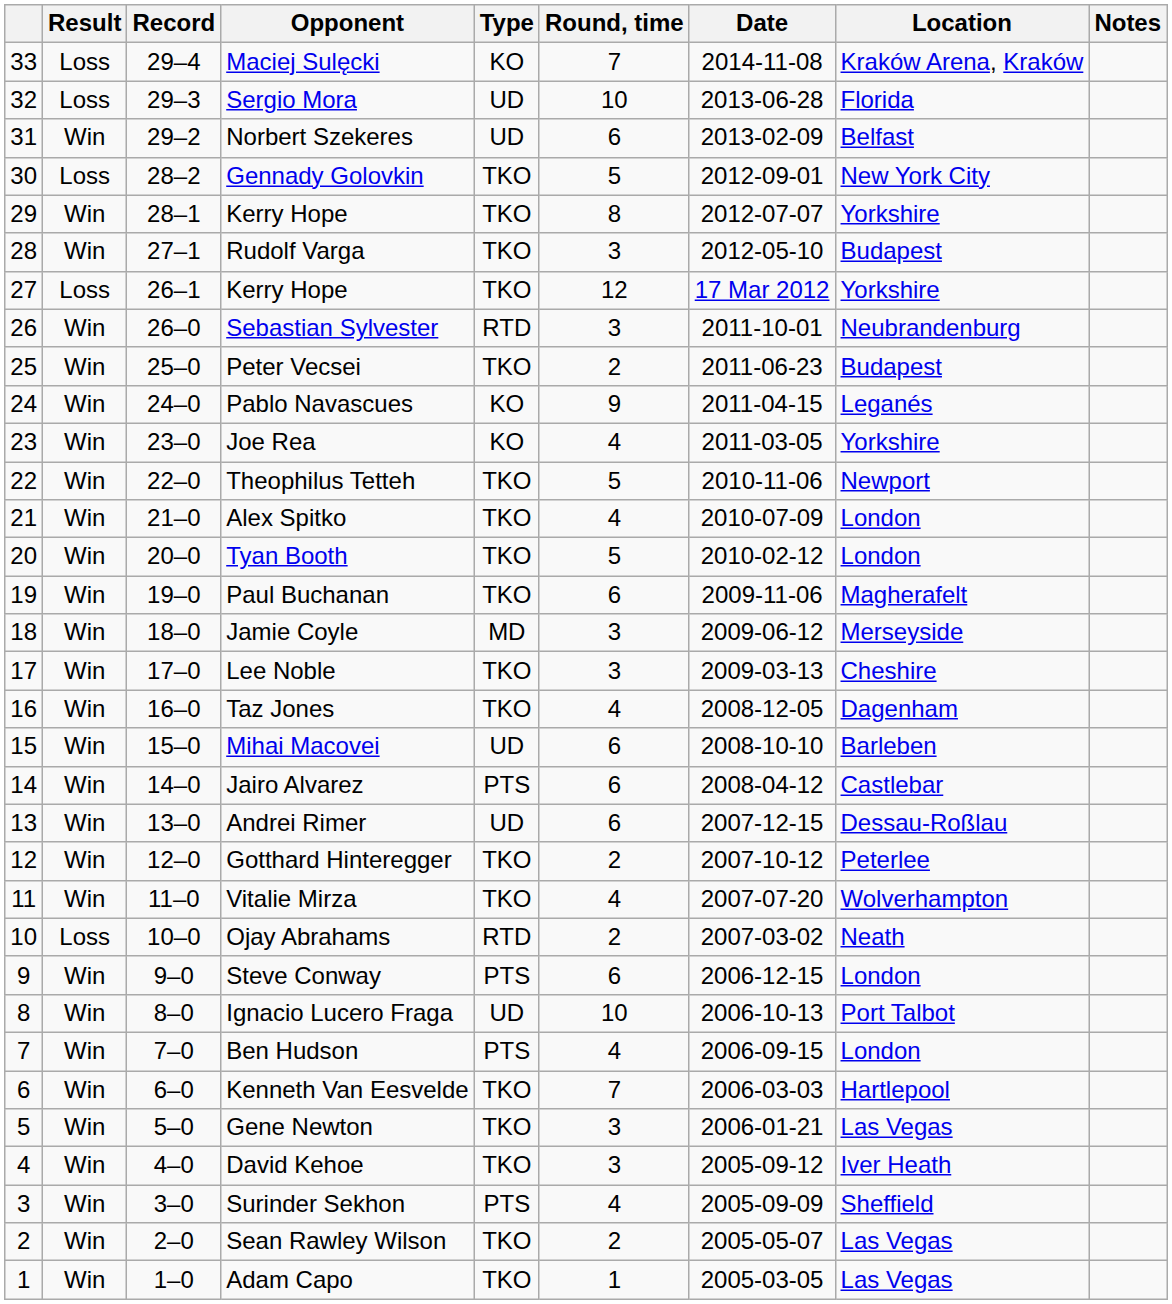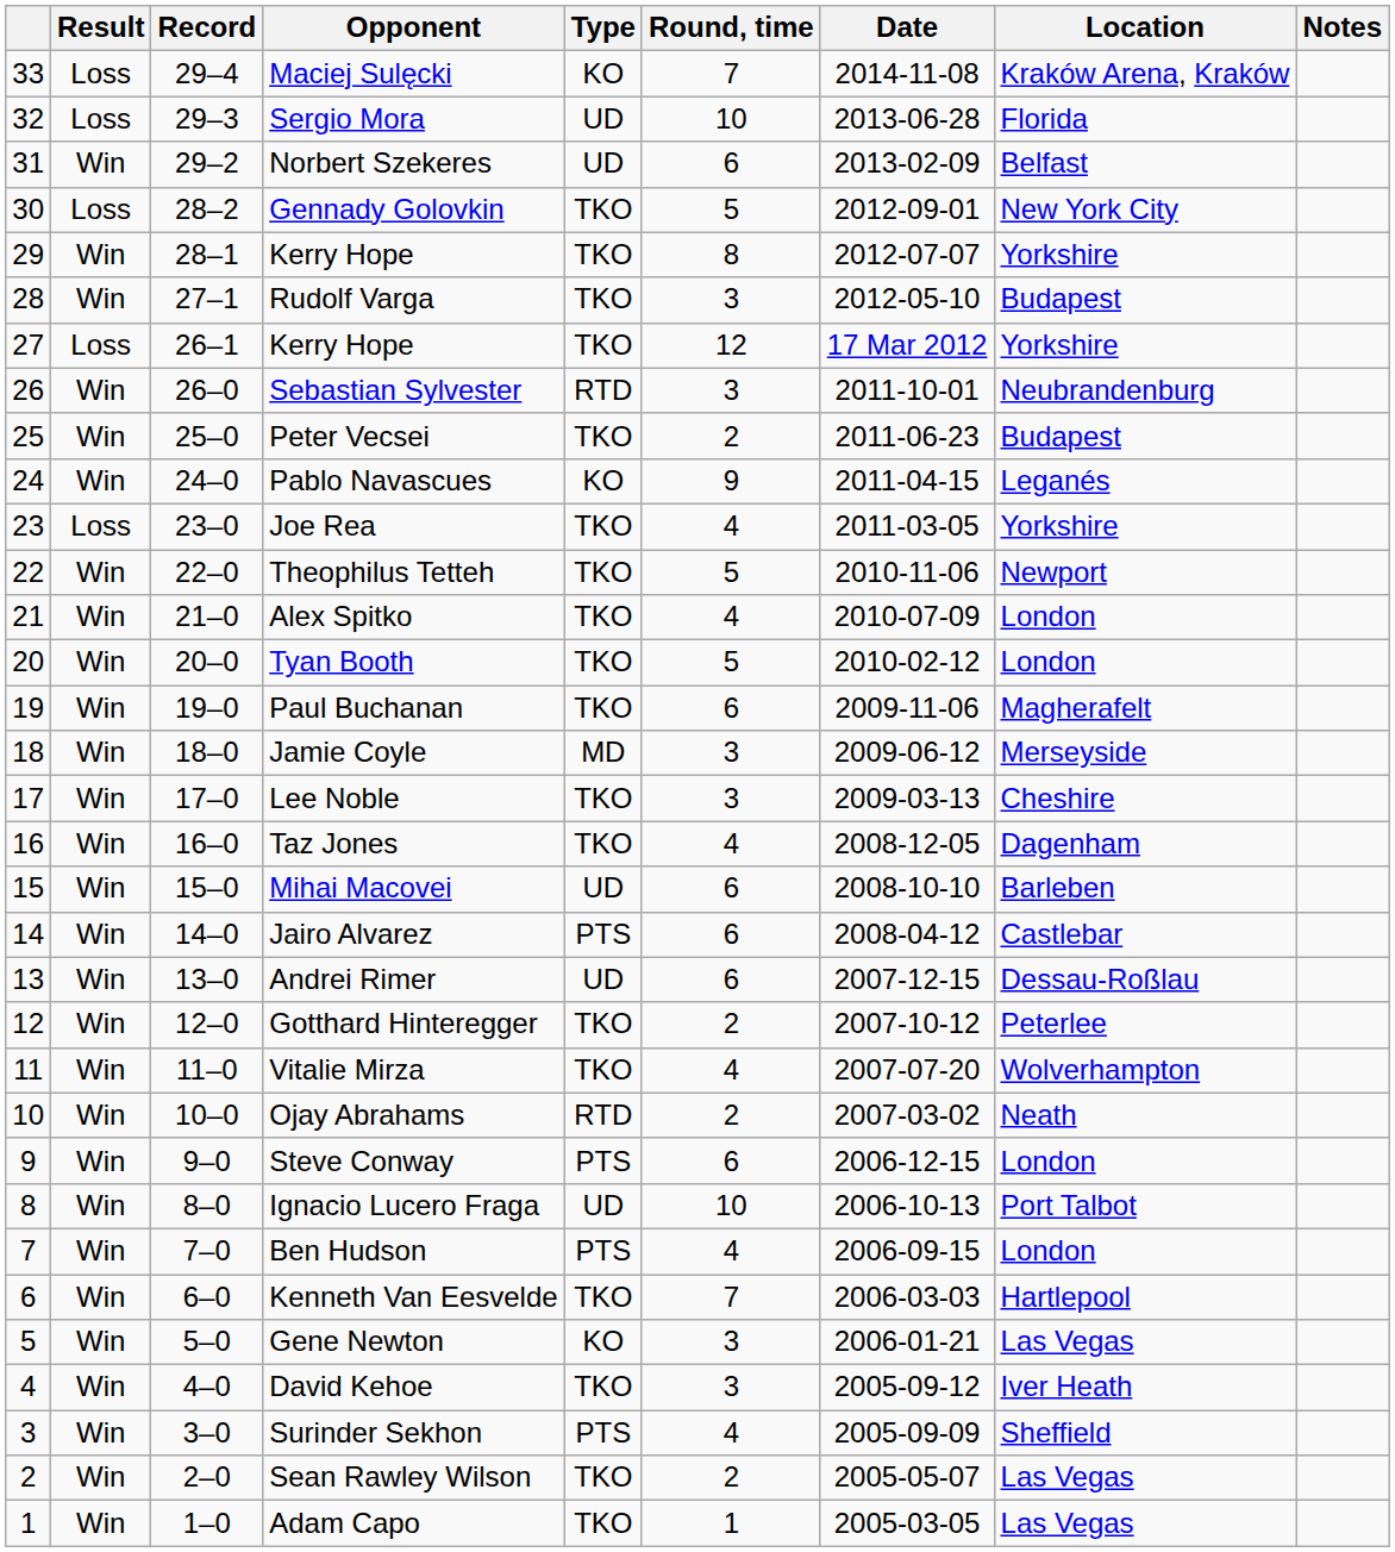Joe Rea | Result: Win -> Loss
Joe Rea | Type: KO -> TKO
Ojay Abrahams | Result: Loss -> Win
Gene Newton | Type: TKO -> KO
